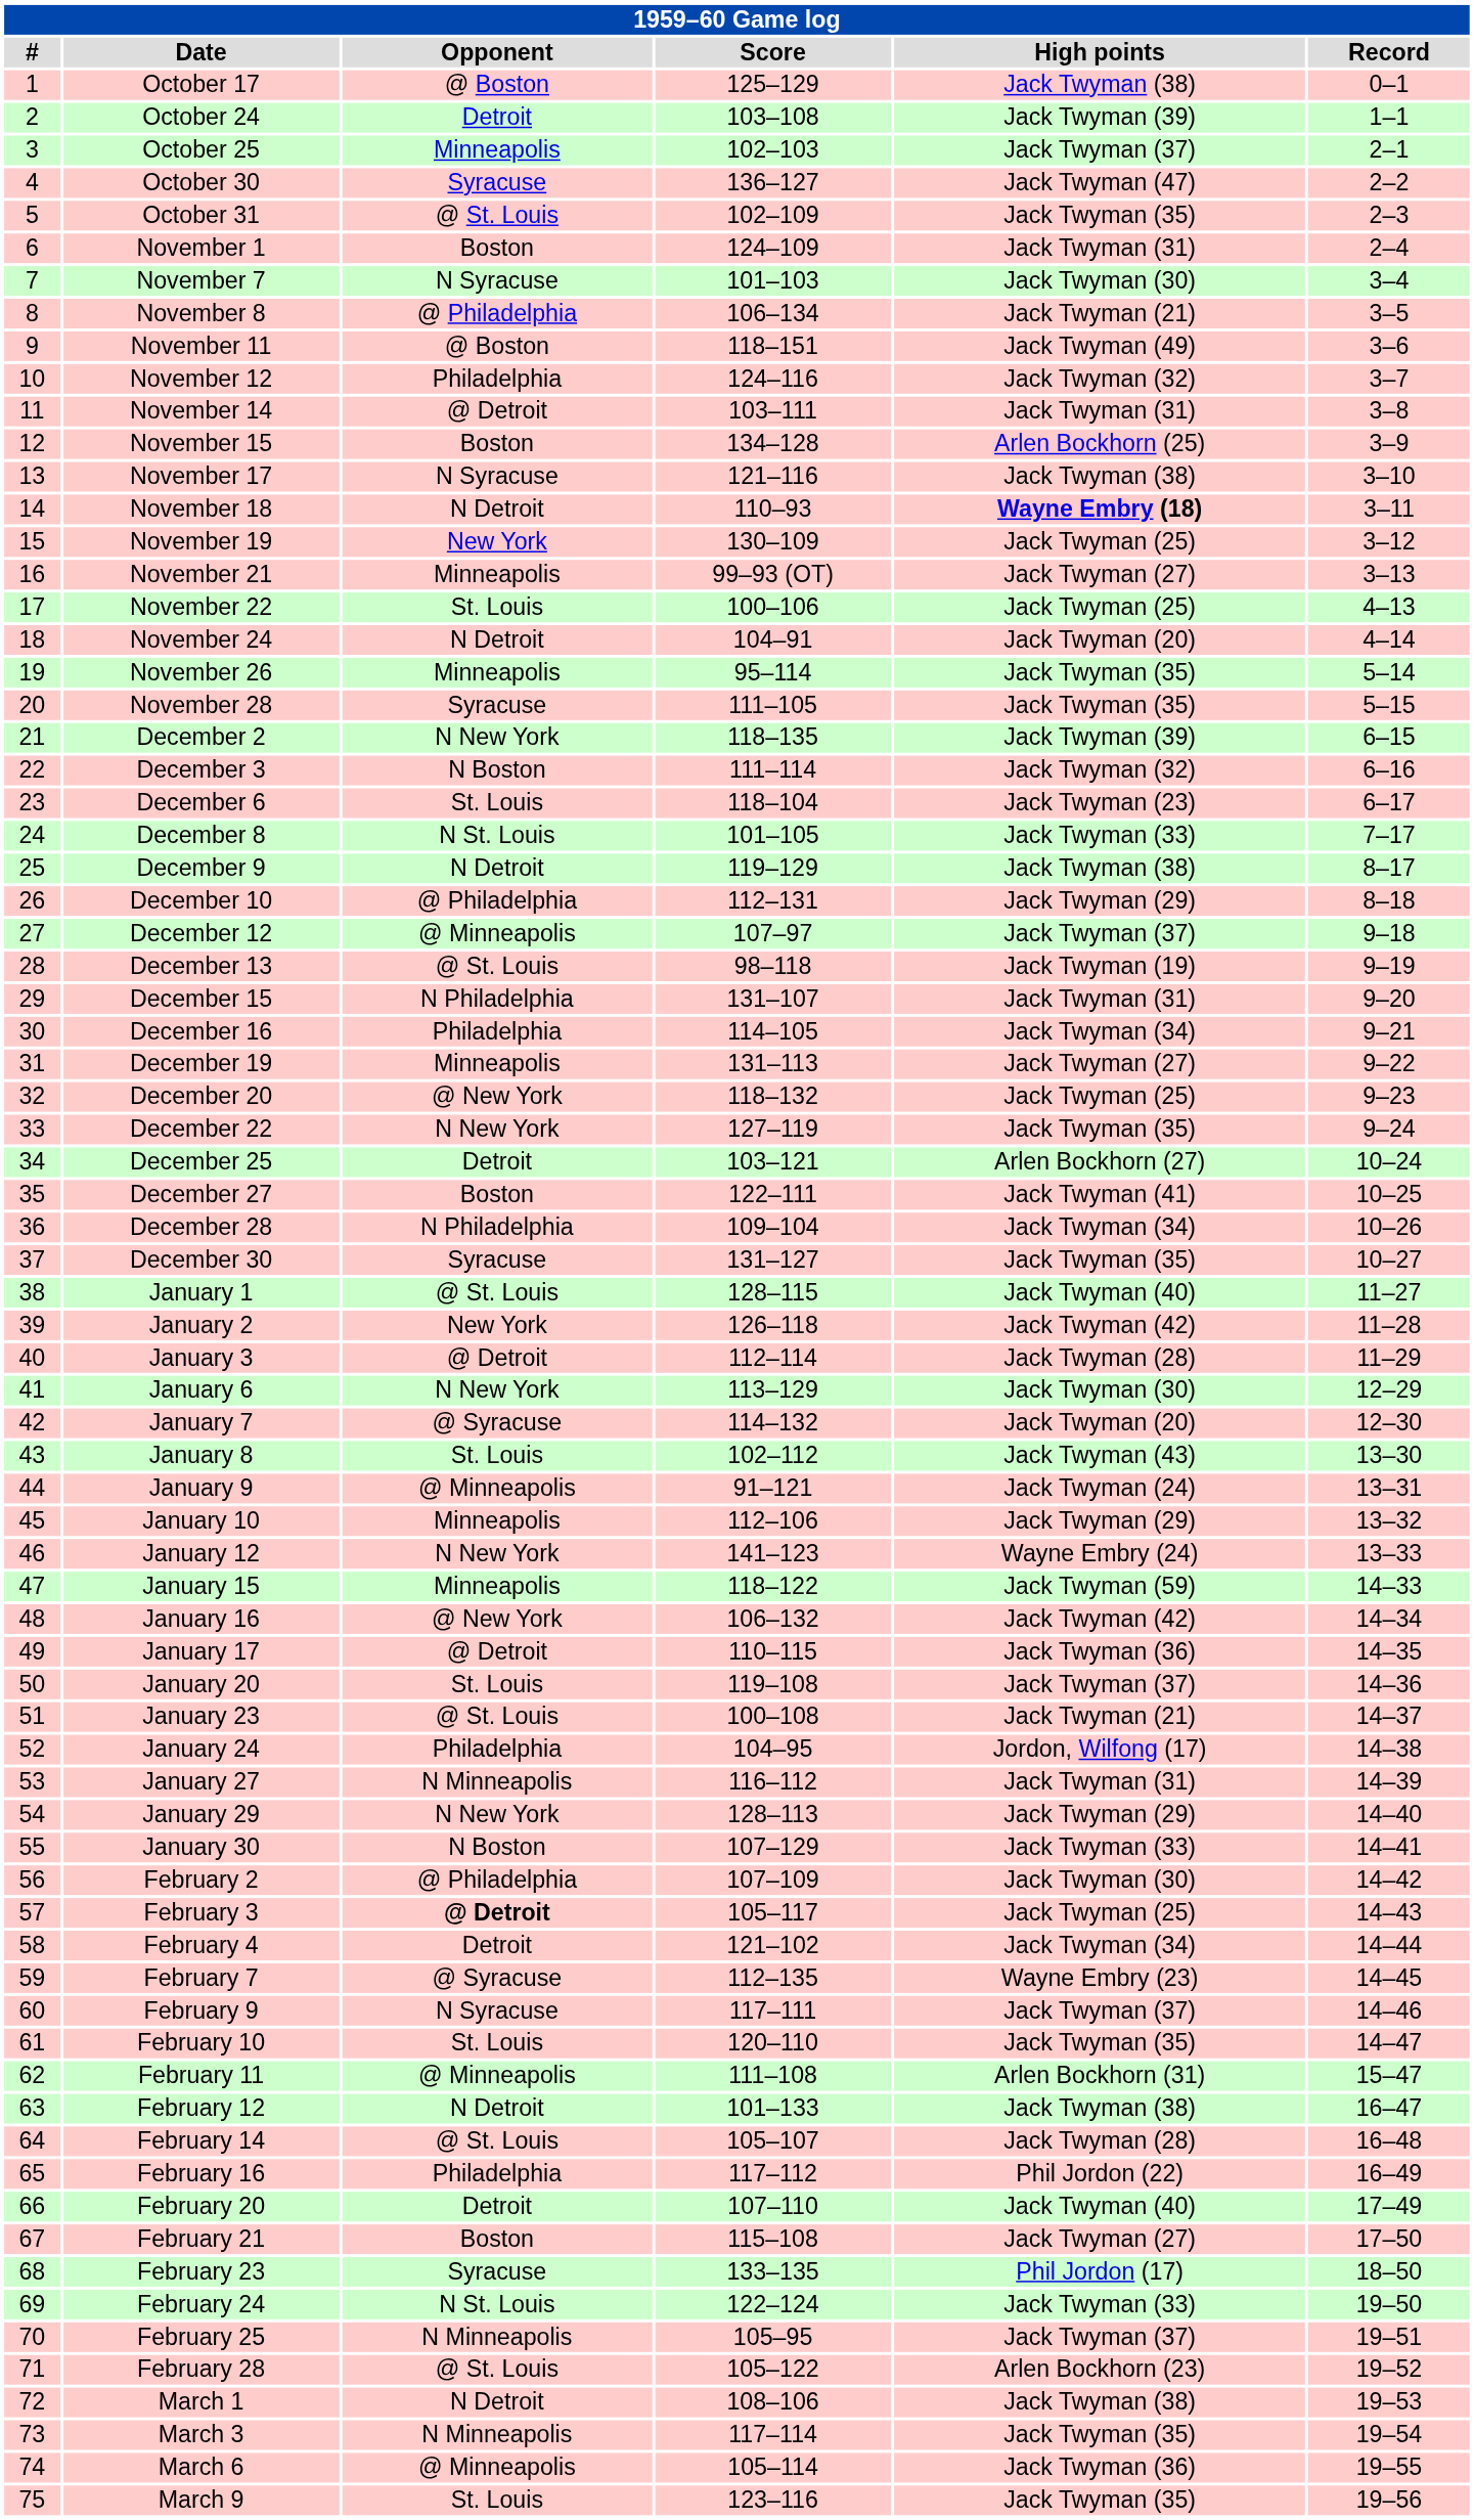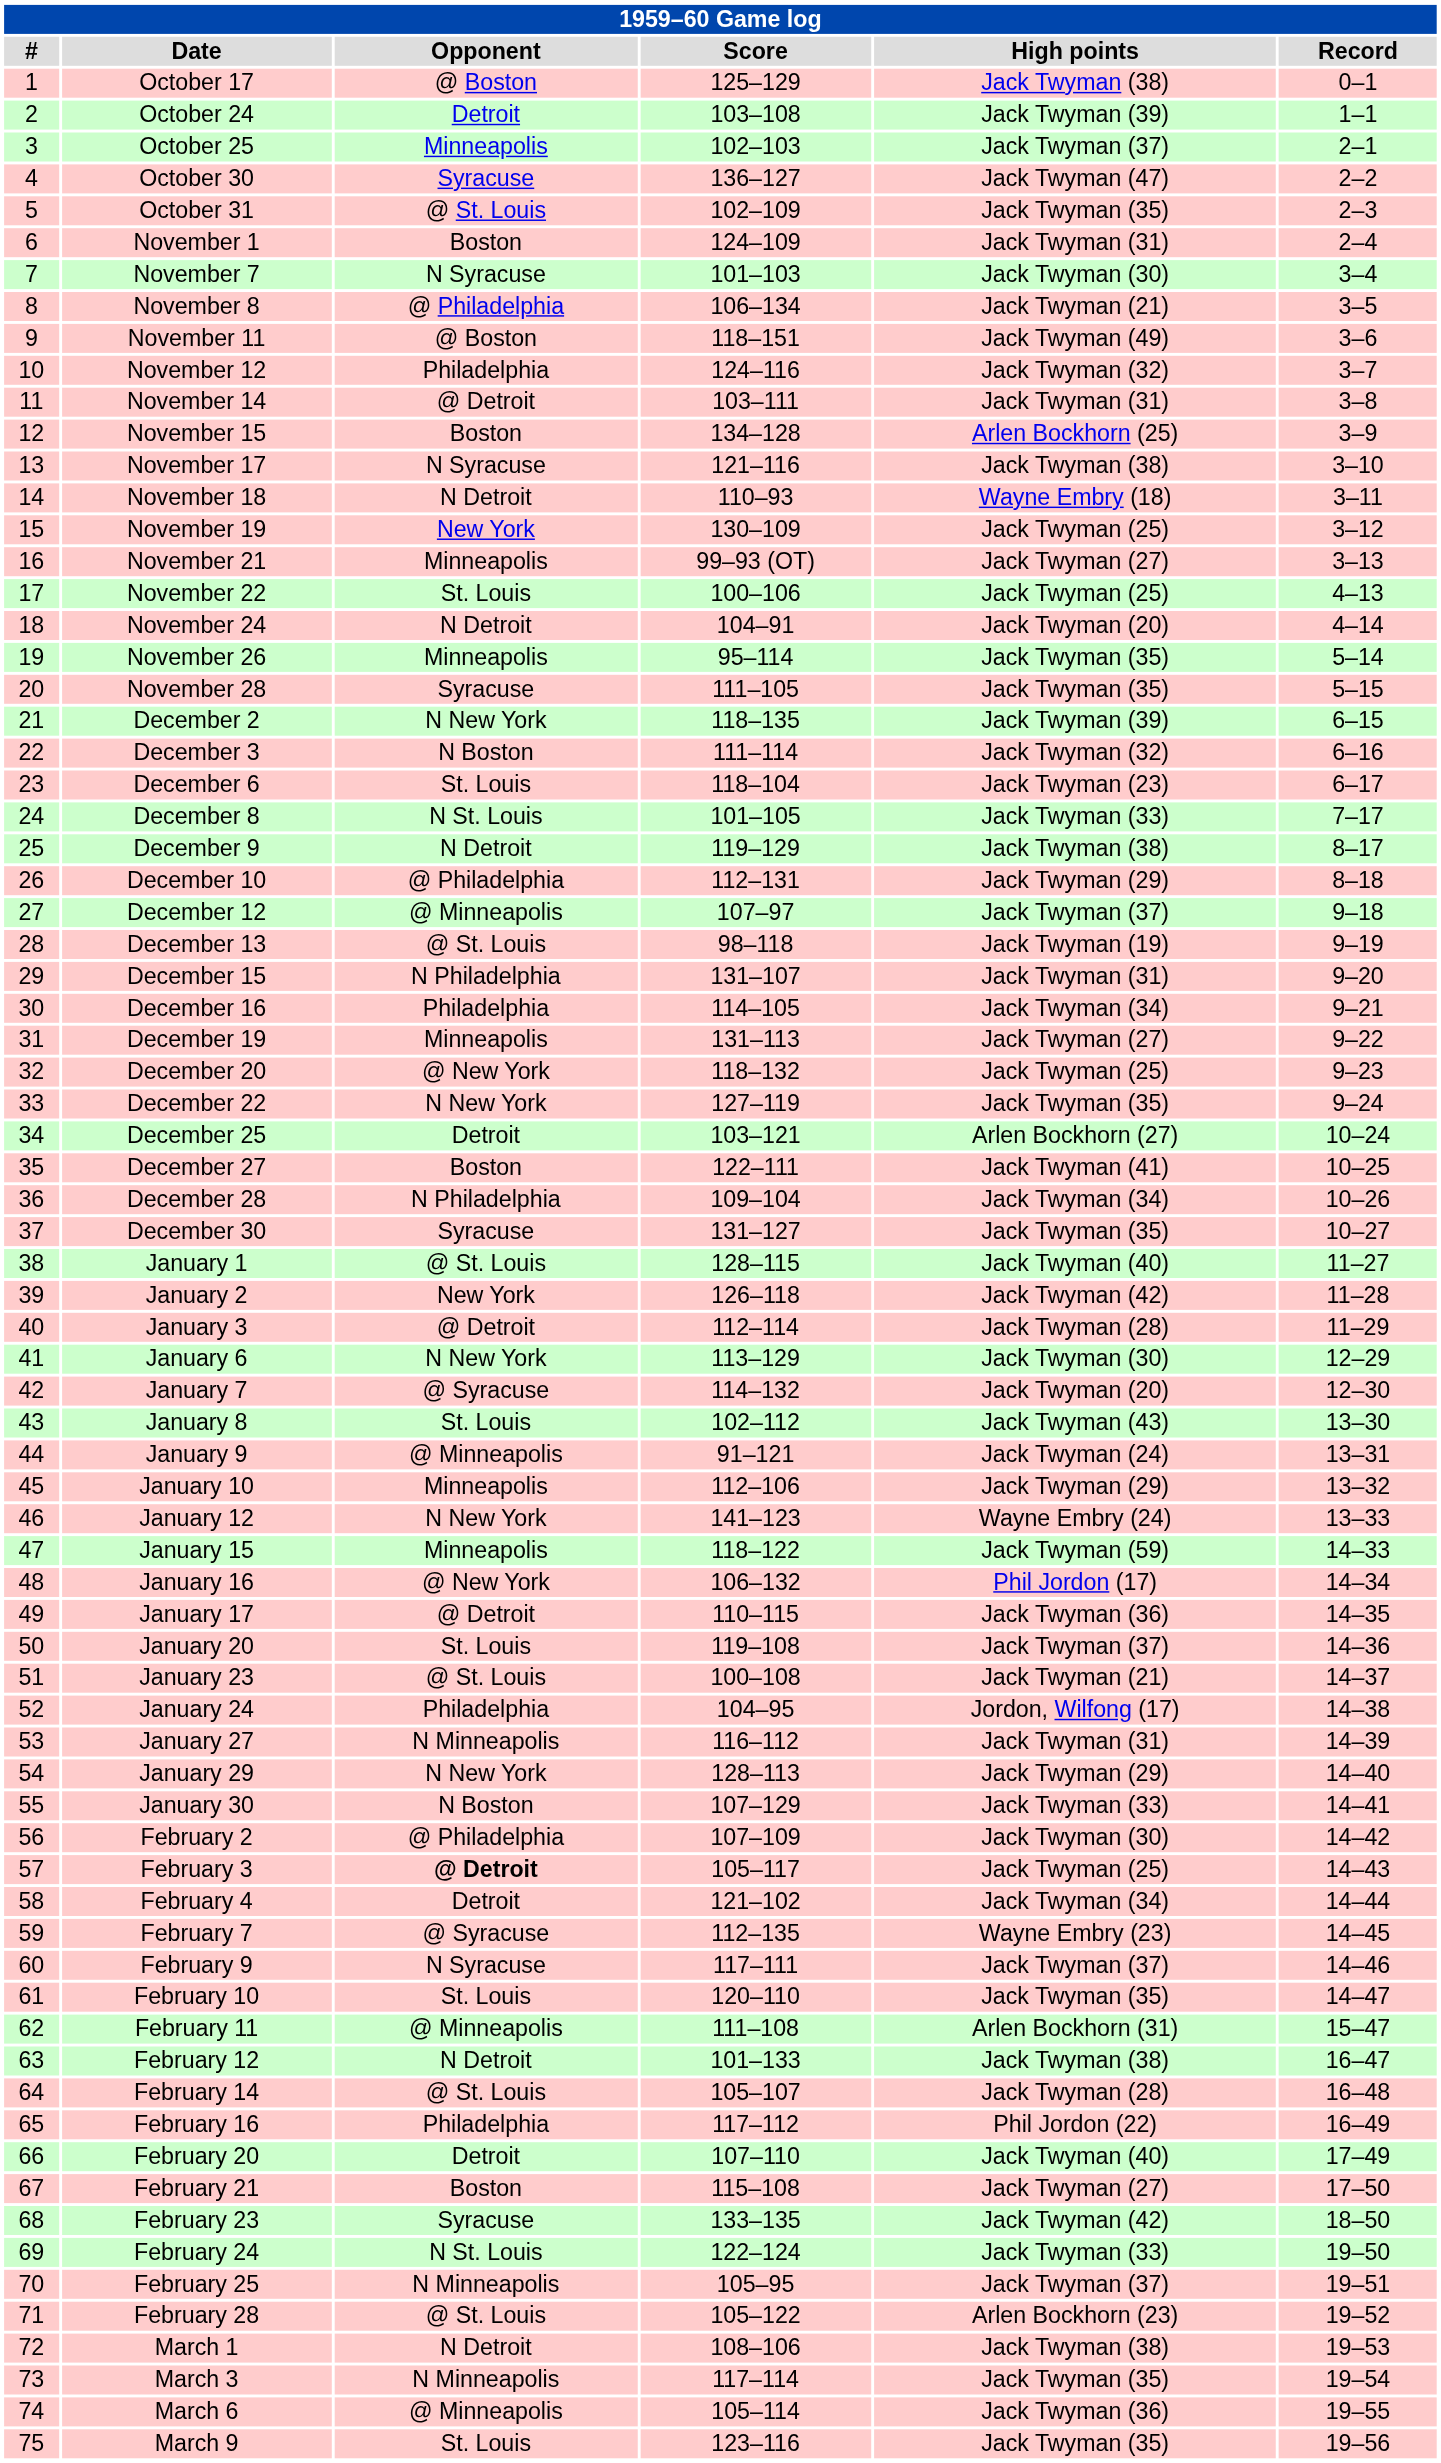November 18 | High points: bold -> normal
January 16 | High points: Jack Twyman (42) -> Phil Jordon (17)
February 23 | High points: Phil Jordon (17) -> Jack Twyman (42)
